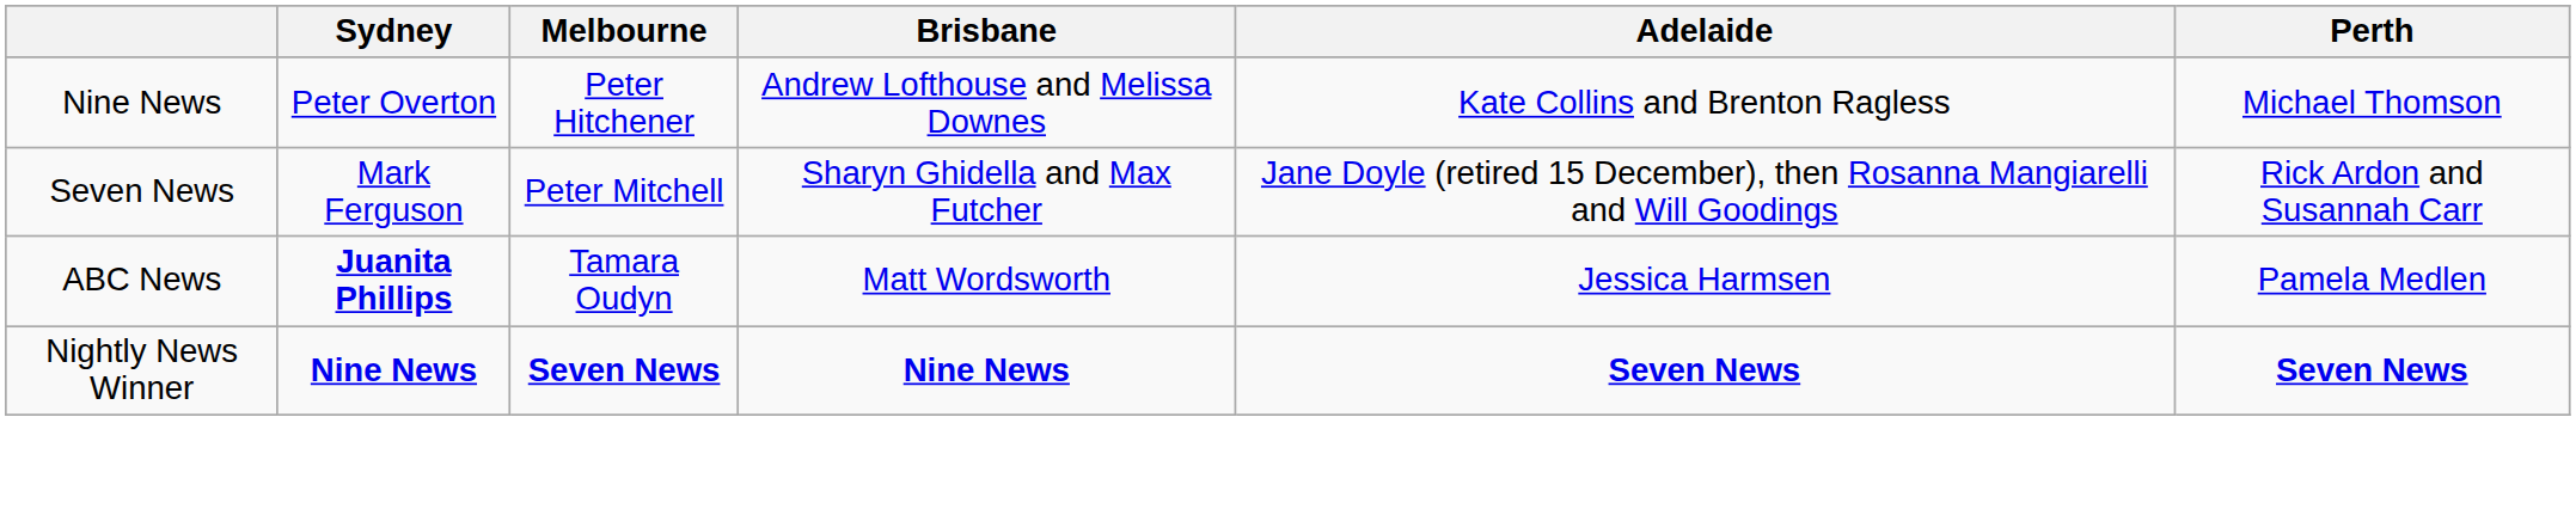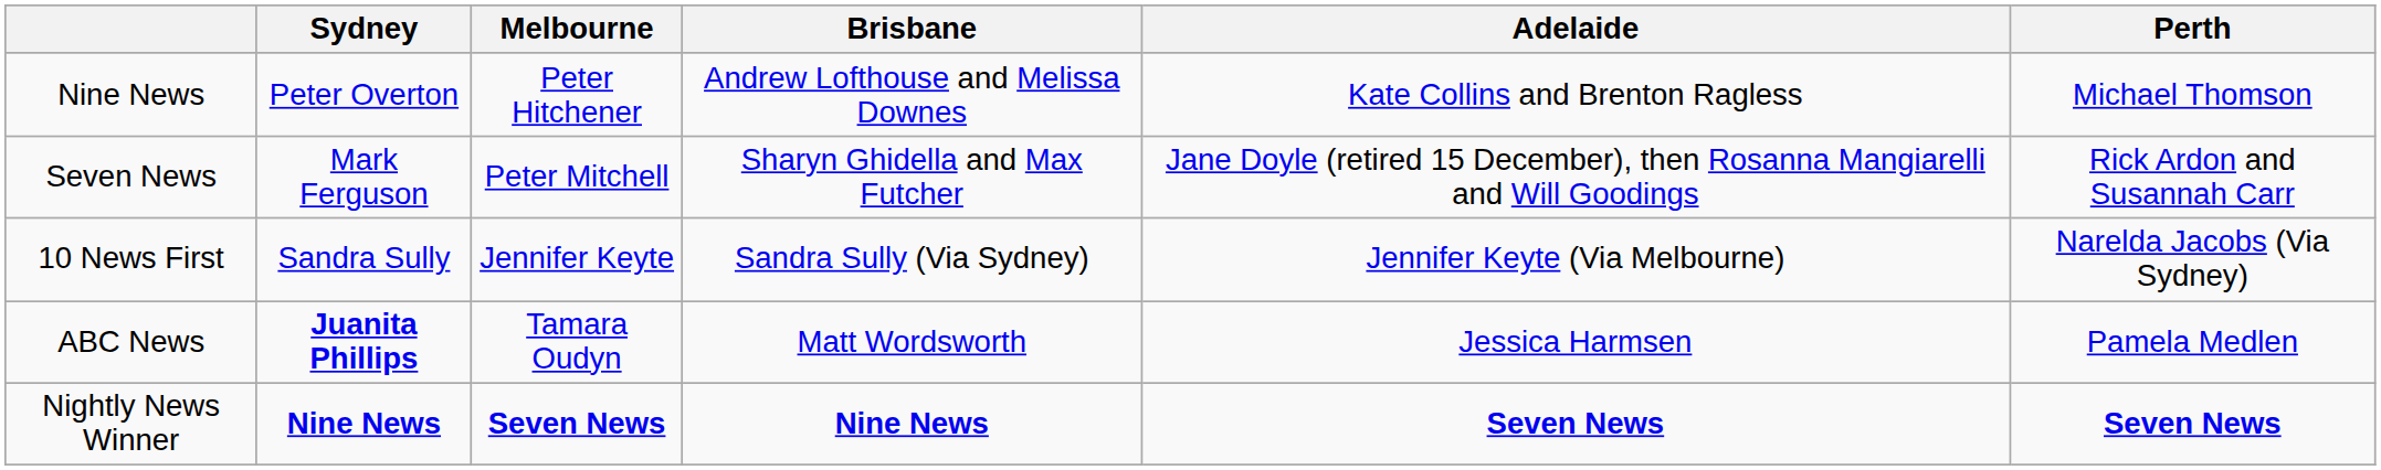+ row: 10 News First | Sandra Sully | Jennifer Keyte | Sandra Sully (Via Sydney) | Jennifer Keyte (Via Melbourne) | Narelda Jacobs (Via Sydney)
